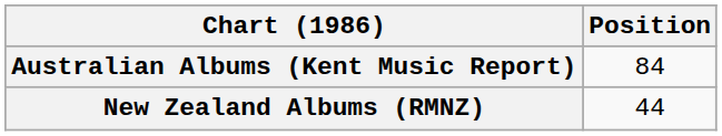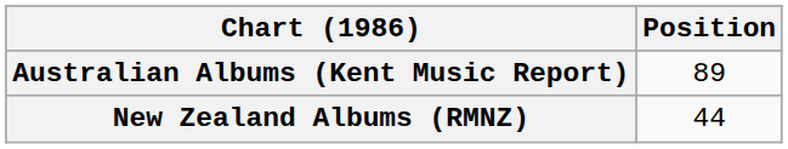Australian Albums (Kent Music Report) | Position: 84 -> 89
